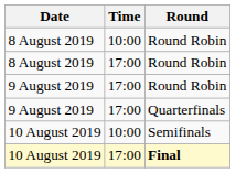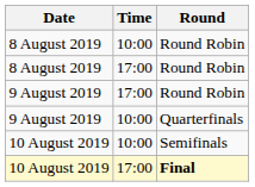Quarterfinals | Time: 17:00 -> 10:00
